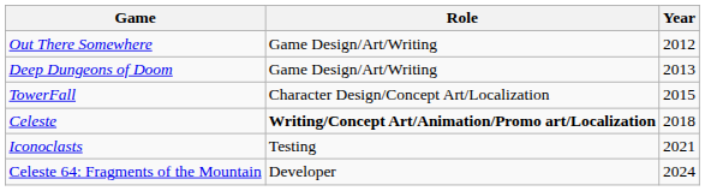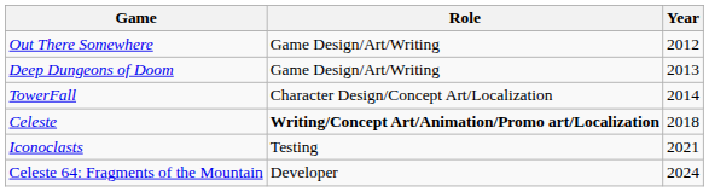TowerFall | Year: 2015 -> 2014
